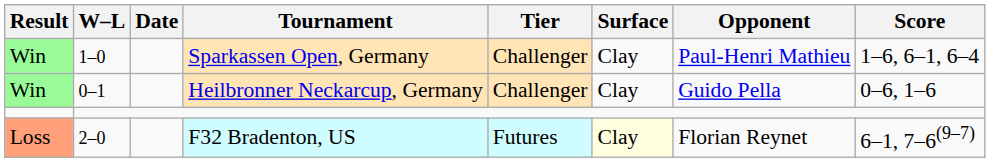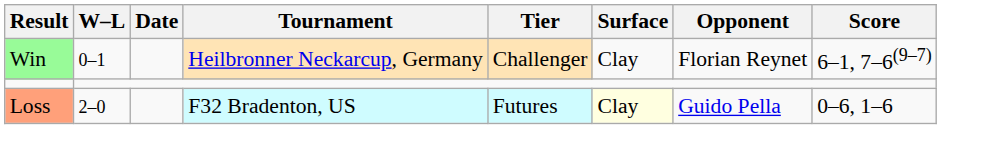- row: Win | 1–0 | Sparkassen Open, Germany | Challenger | Clay | Paul-Henri Mathieu | 1–6, 6–1, 6–4
Heilbronner Neckarcup, Germany | Opponent: Guido Pella -> Florian Reynet
Heilbronner Neckarcup, Germany | Score: 0–6, 1–6 -> 6–1, 7–6(9–7)
F32 Bradenton, US | Opponent: Florian Reynet -> Guido Pella
F32 Bradenton, US | Score: 6–1, 7–6(9–7) -> 0–6, 1–6
